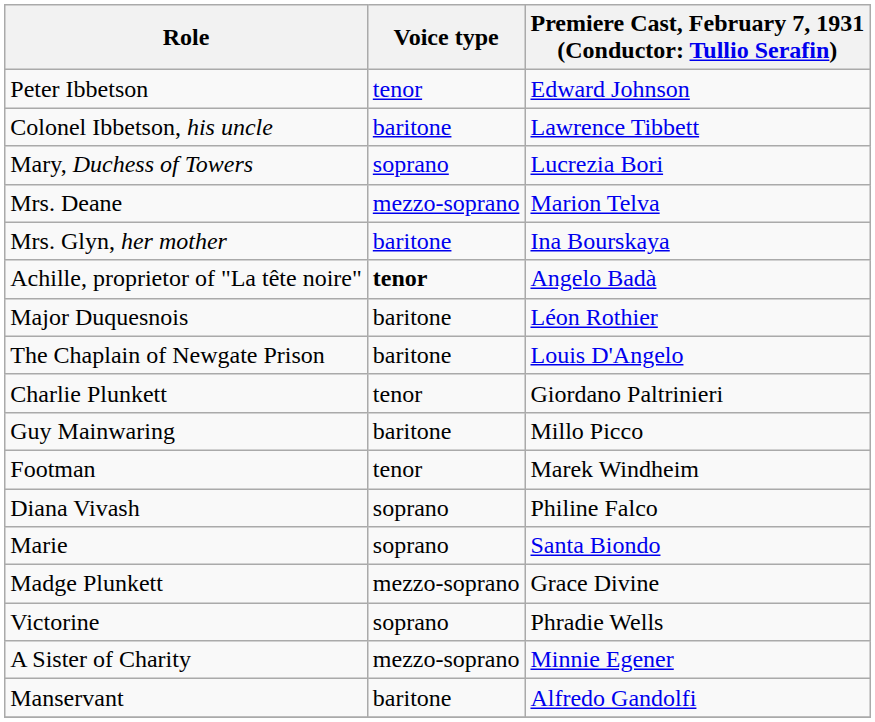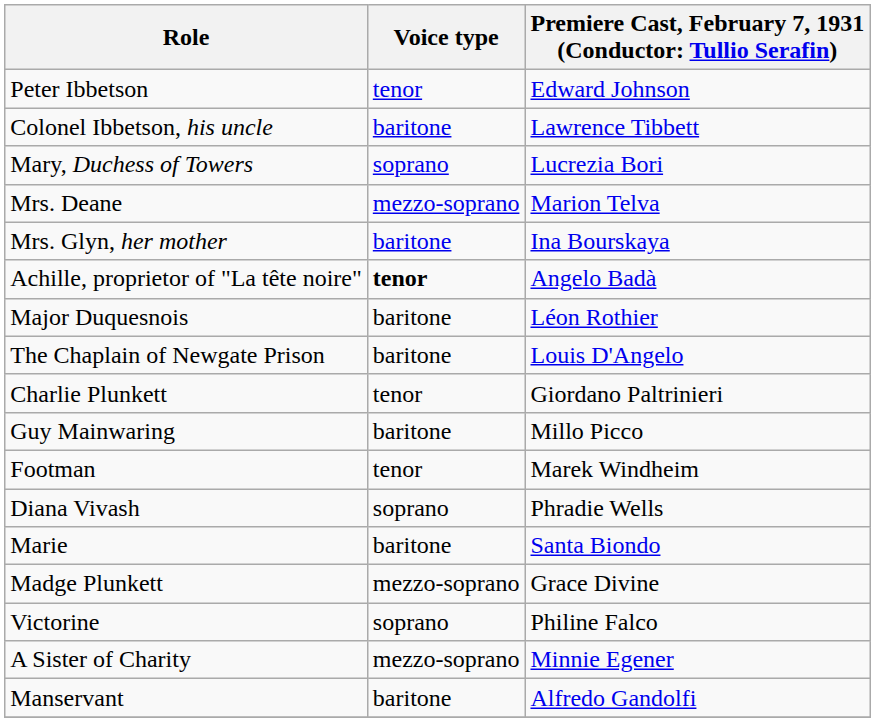Diana Vivash | column 3: Philine Falco -> Phradie Wells
Marie | Voice type: soprano -> baritone
Victorine | column 3: Phradie Wells -> Philine Falco
